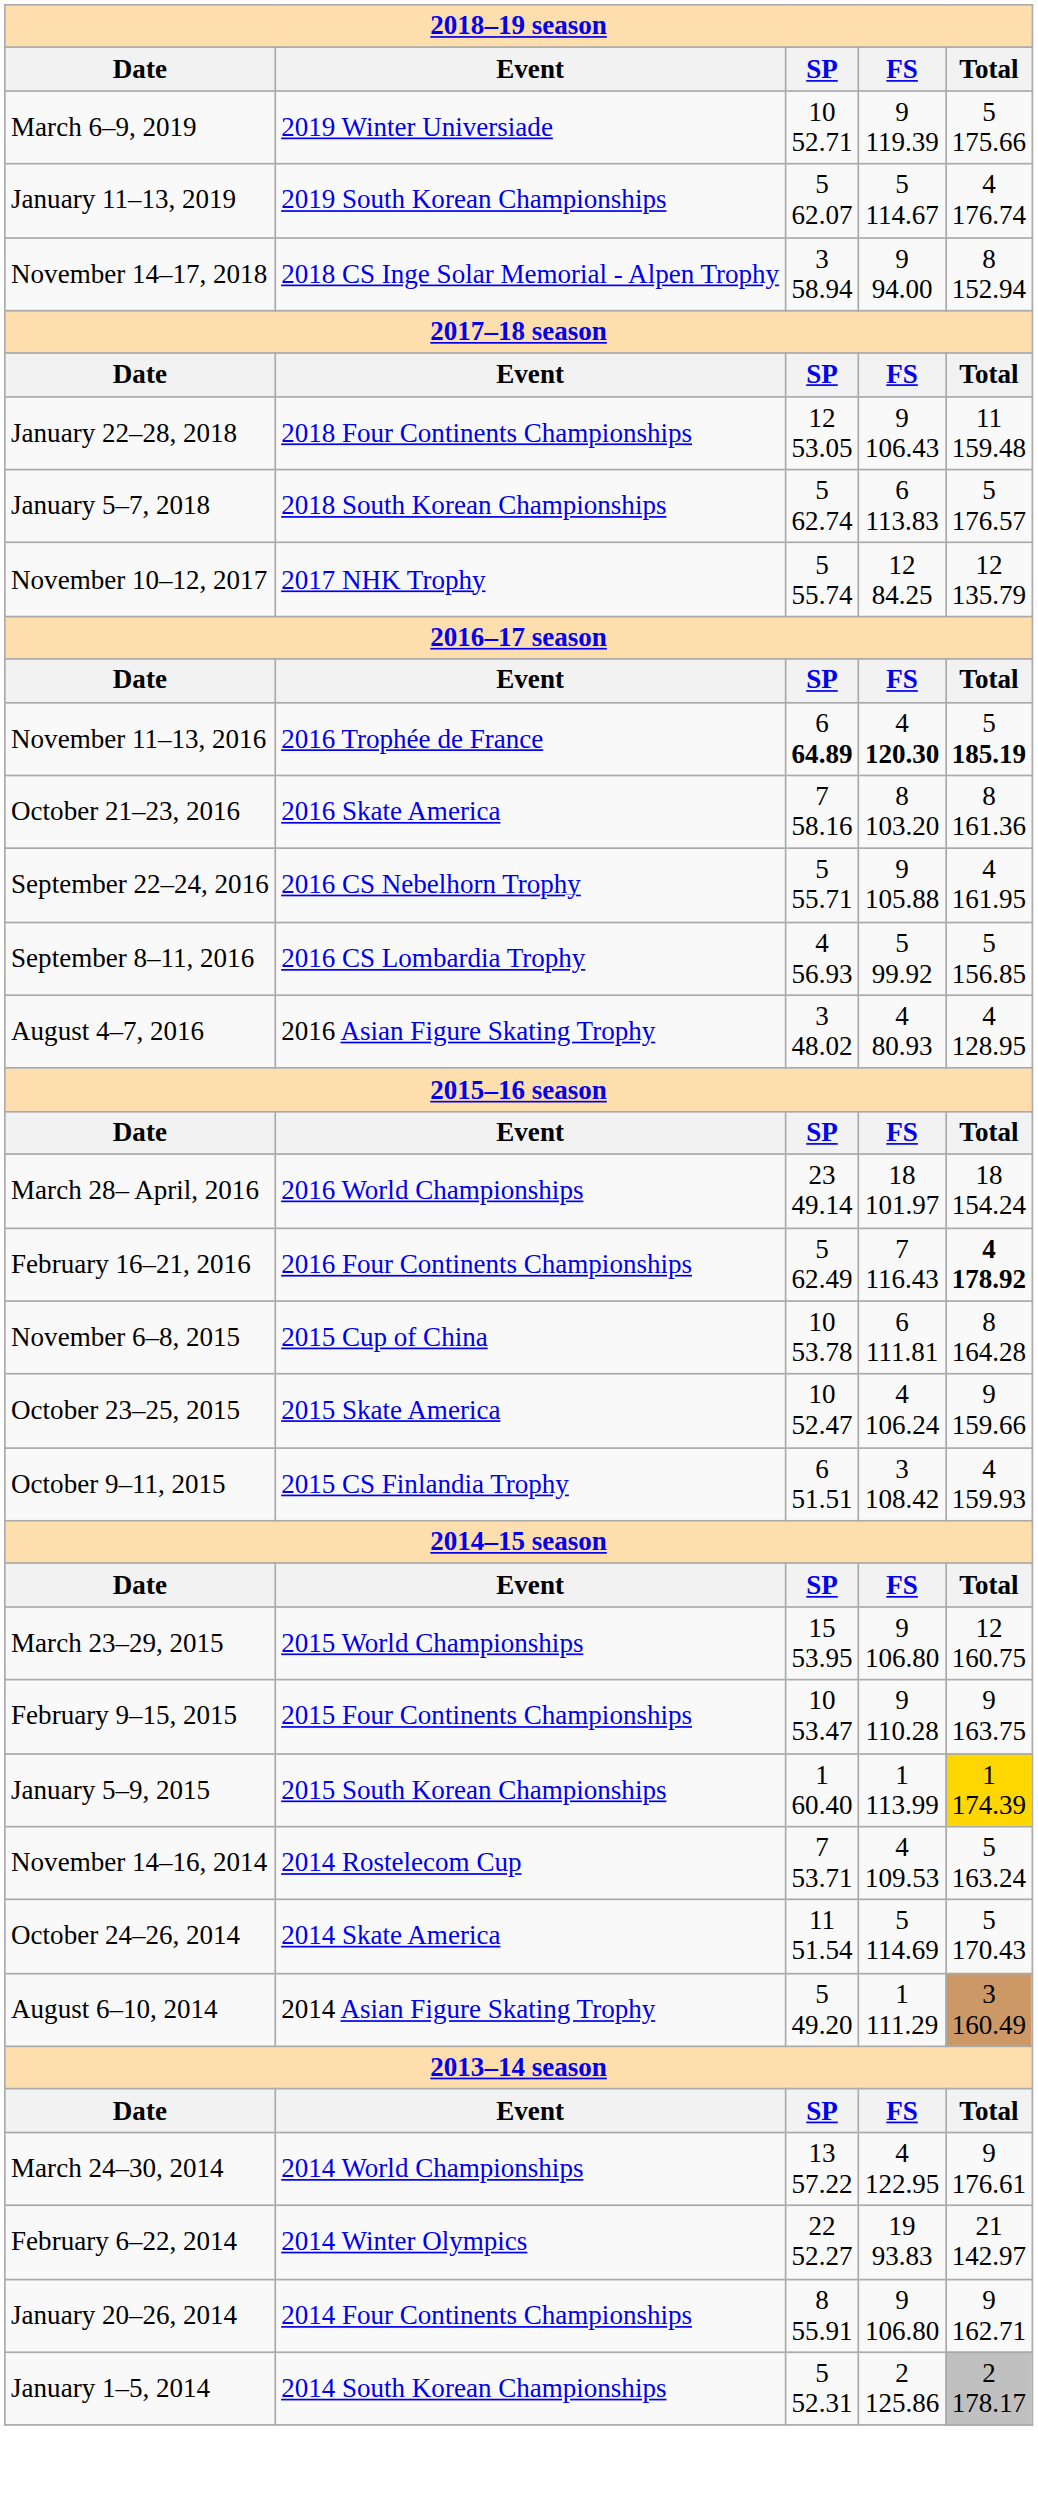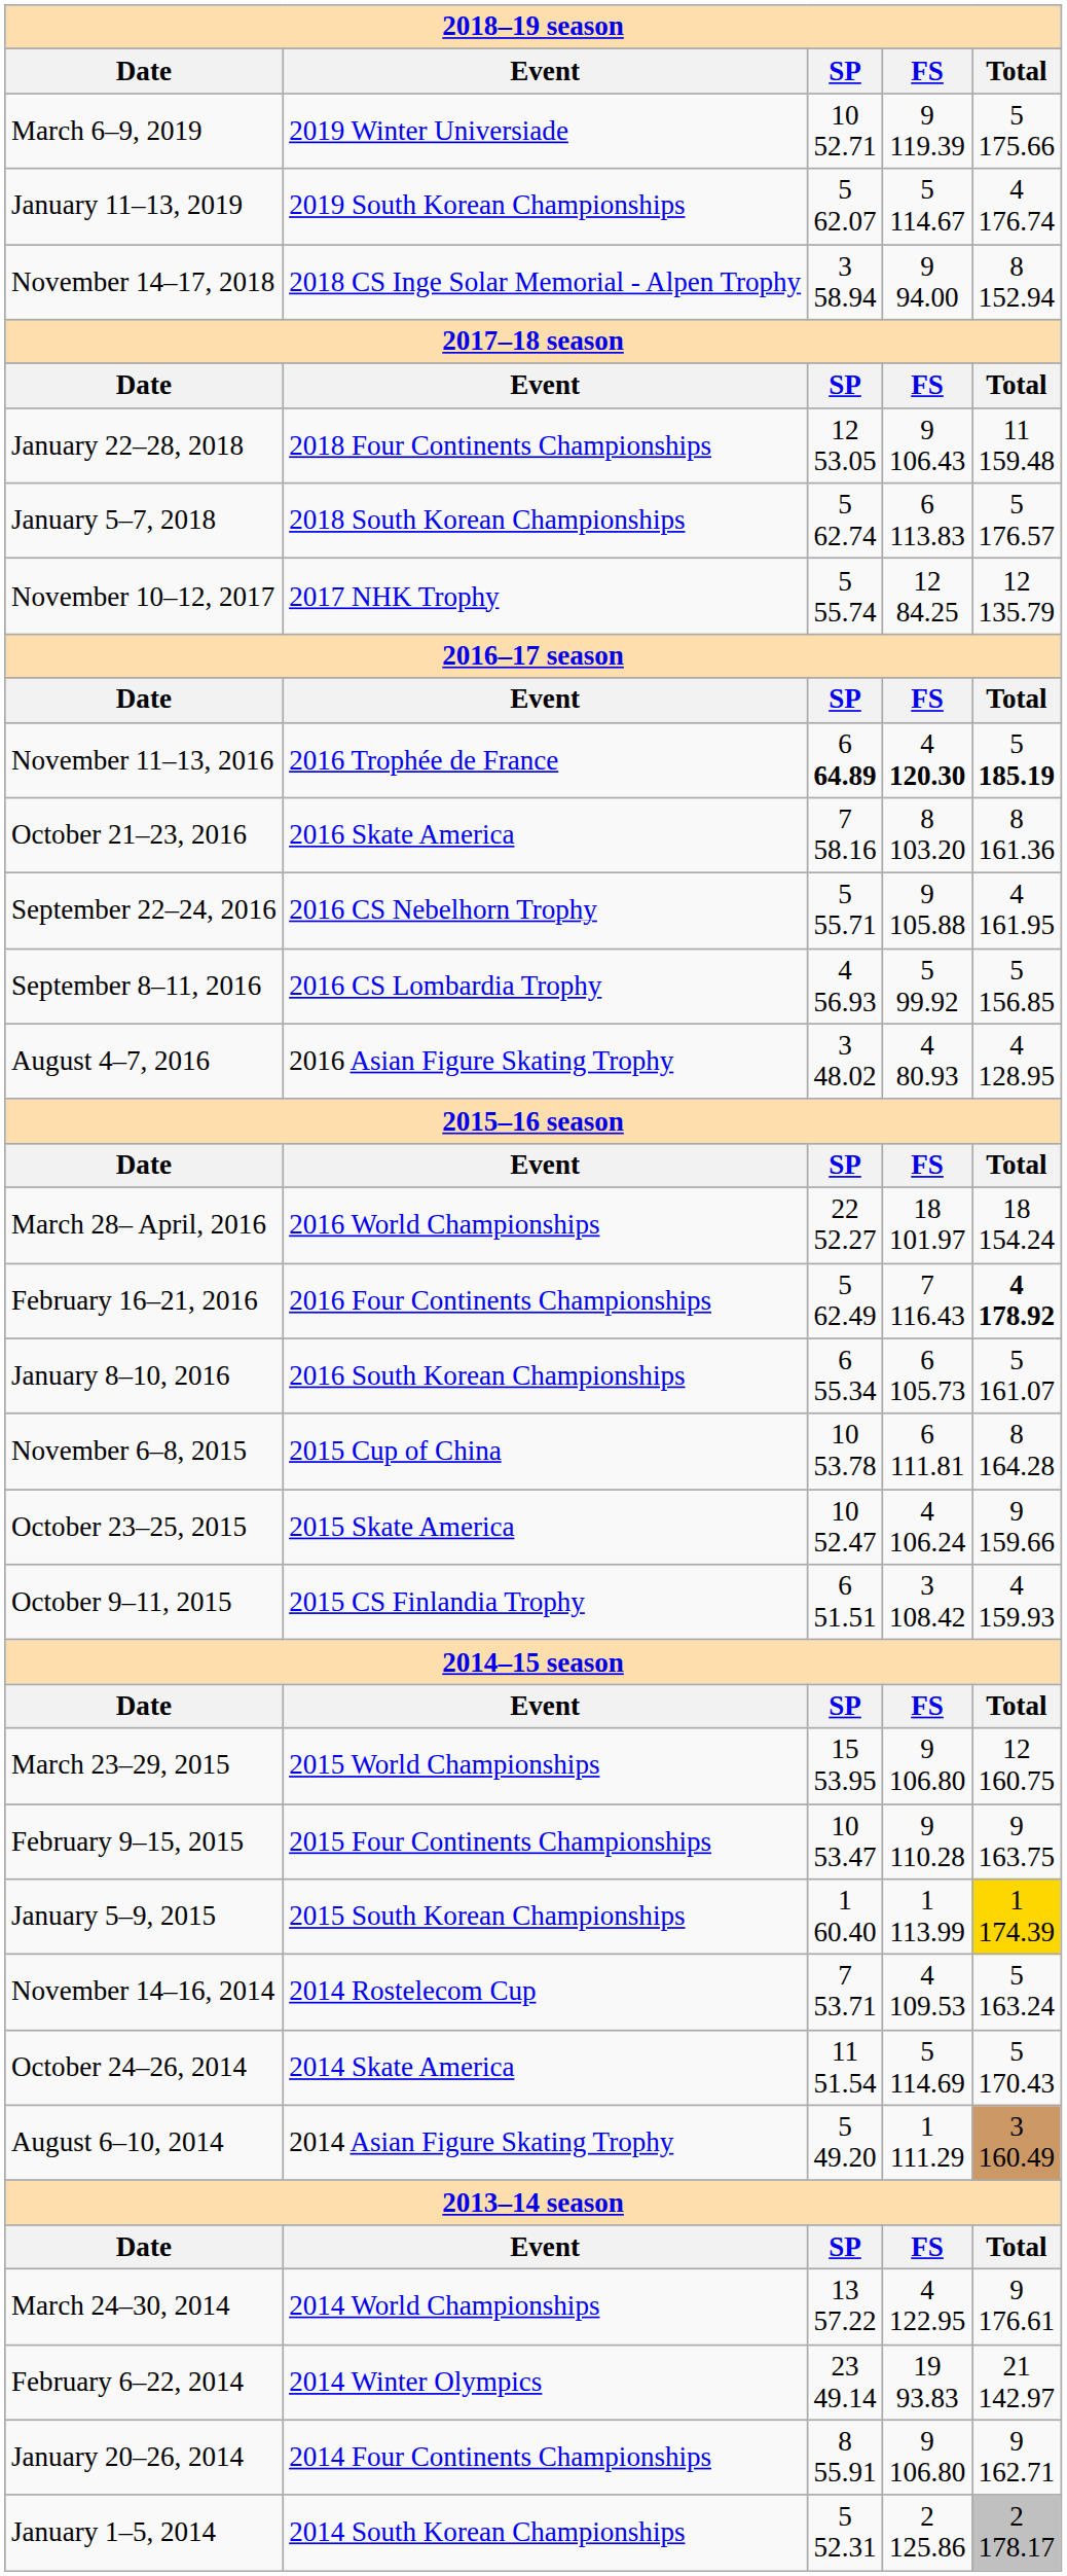March 28– April, 2016 | SP: 23 49.14 -> 22 52.27
+ row: January 8–10, 2016 | 2016 South Korean Championships | 6 55.34 | 6 105.73 | 5 161.07
February 6–22, 2014 | SP: 22 52.27 -> 23 49.14
